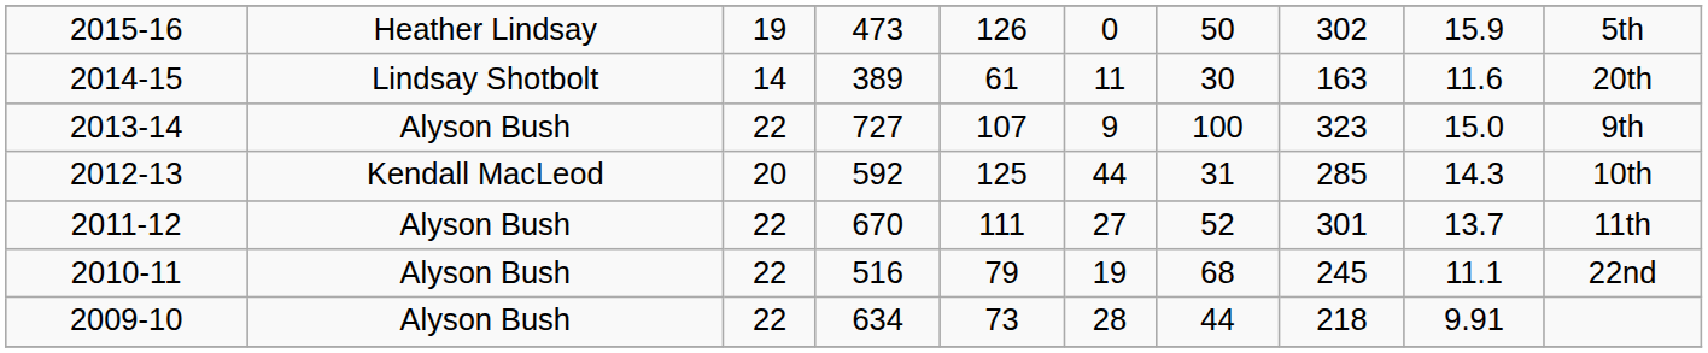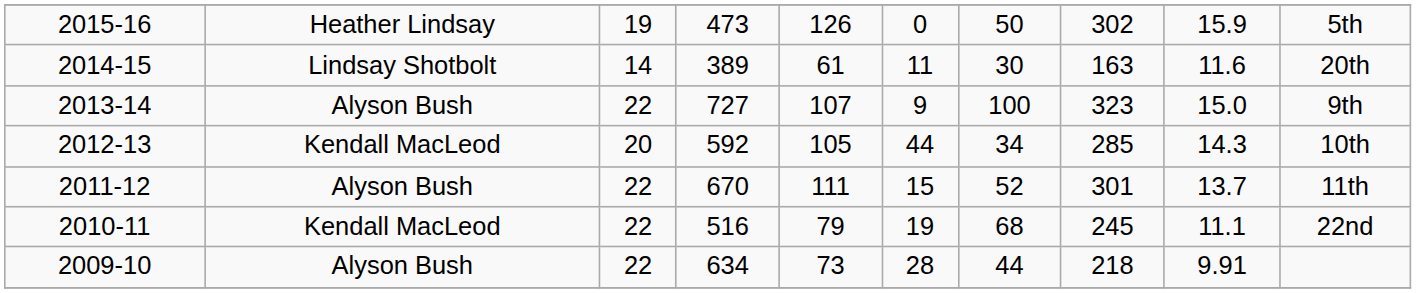2012-13 | column 5: 125 -> 105
2012-13 | column 7: 31 -> 34
2011-12 | column 6: 27 -> 15
2010-11 | column 2: Alyson Bush -> Kendall MacLeod
